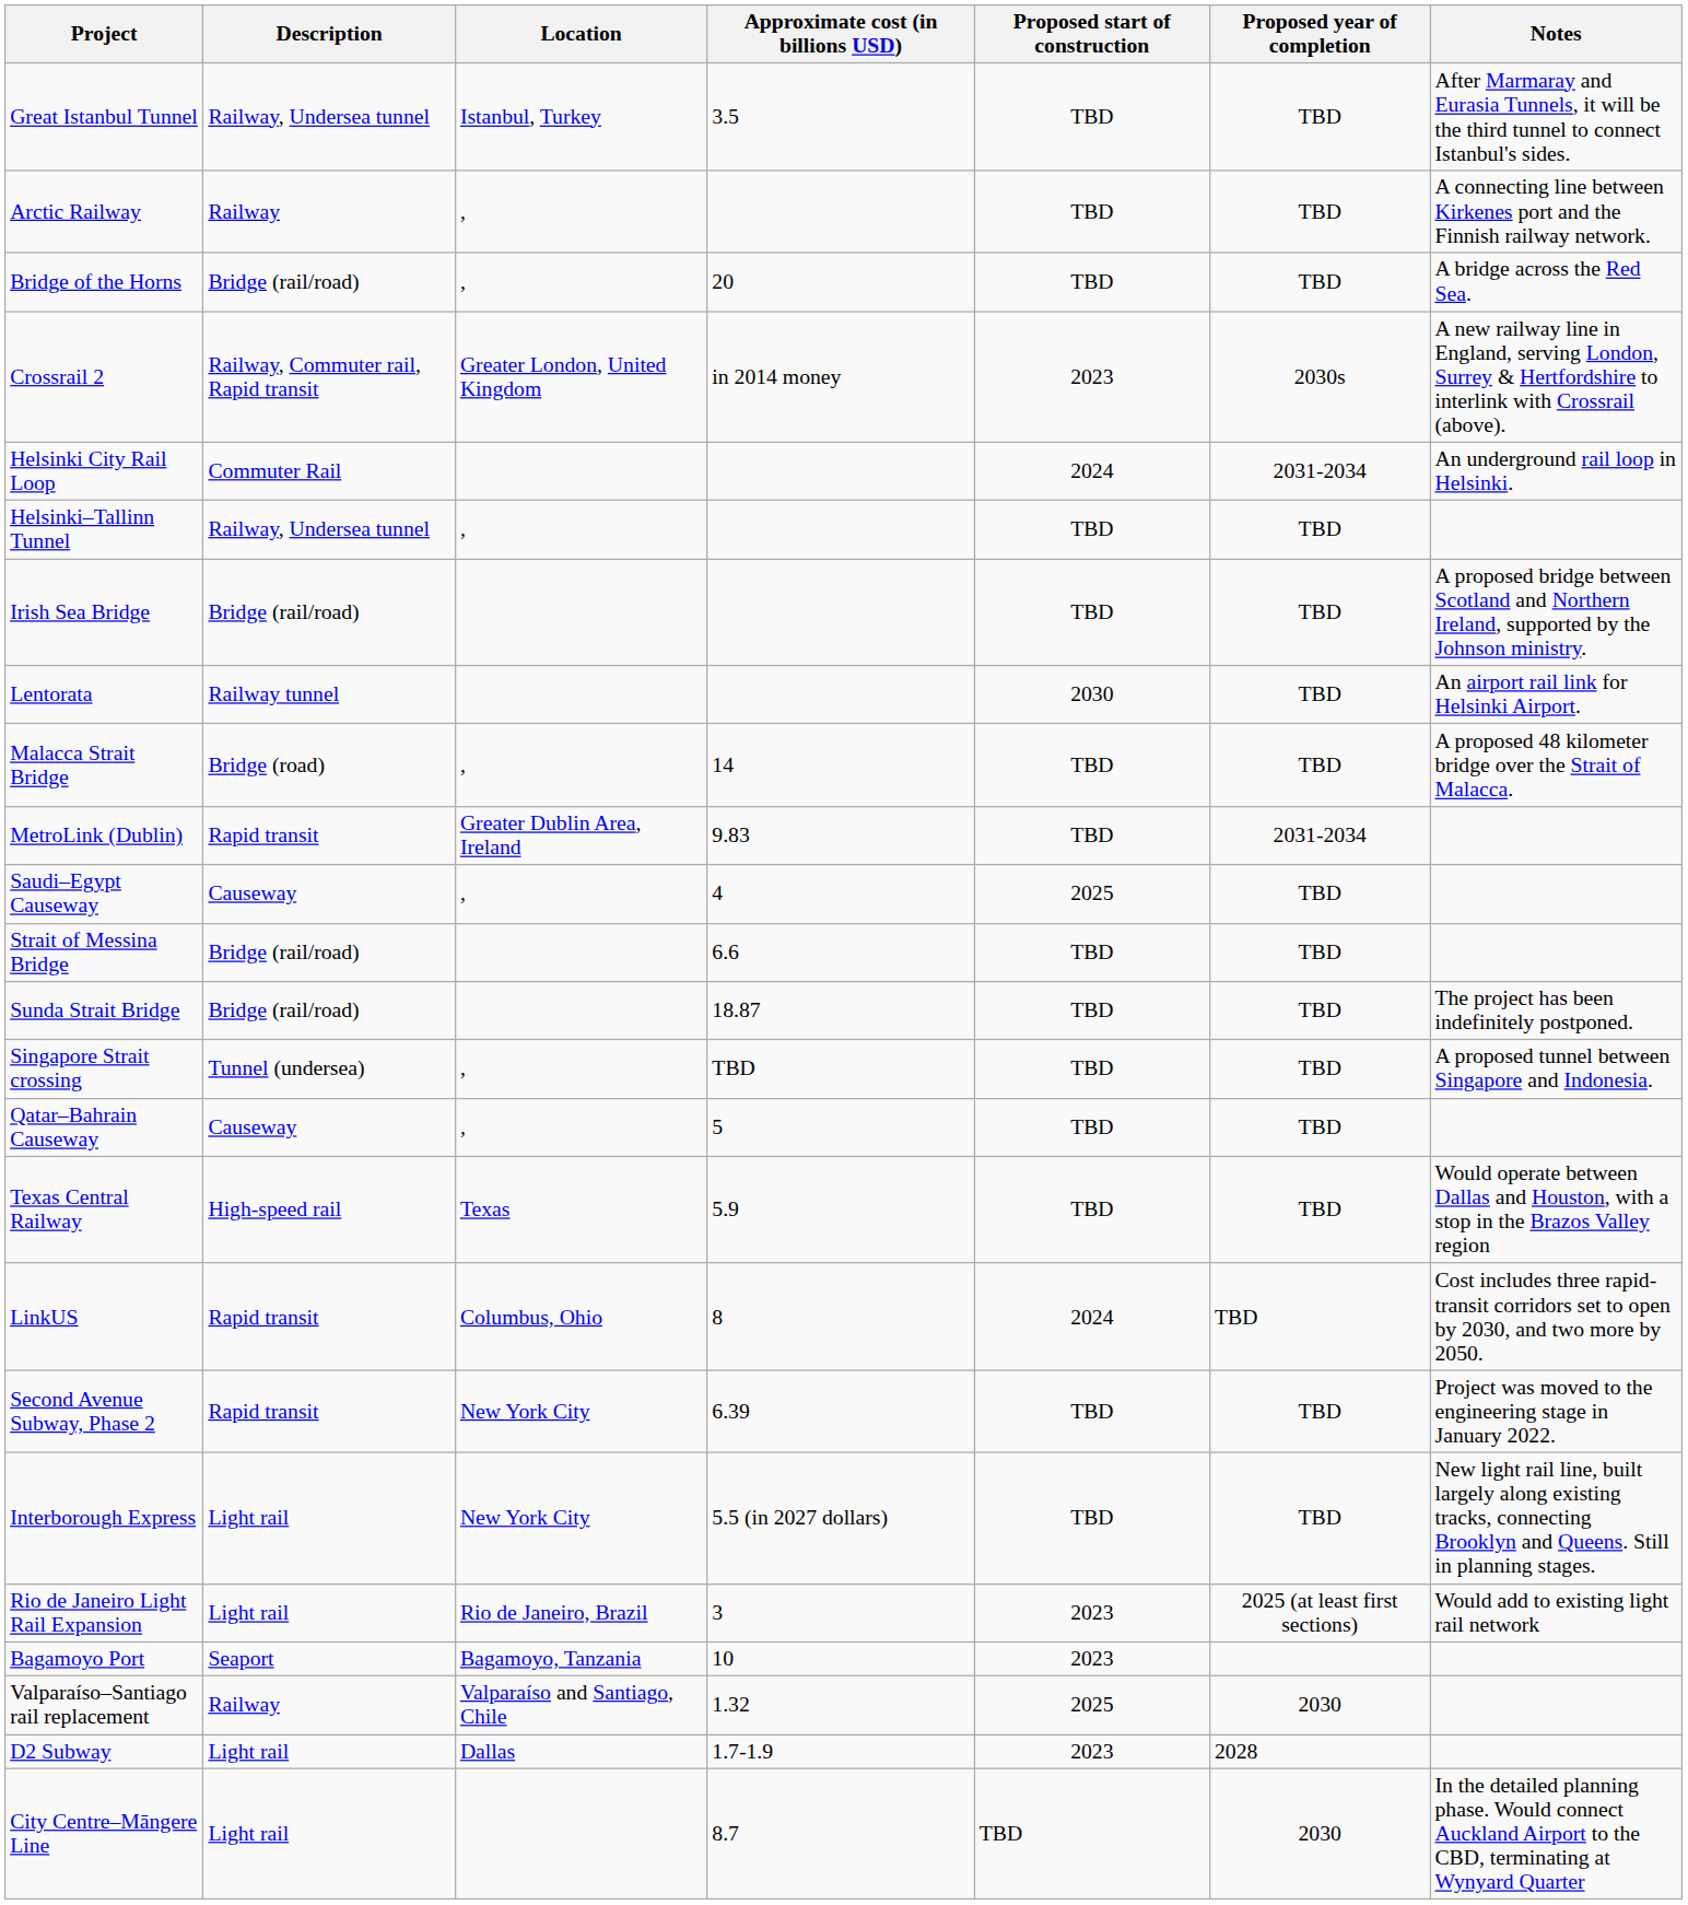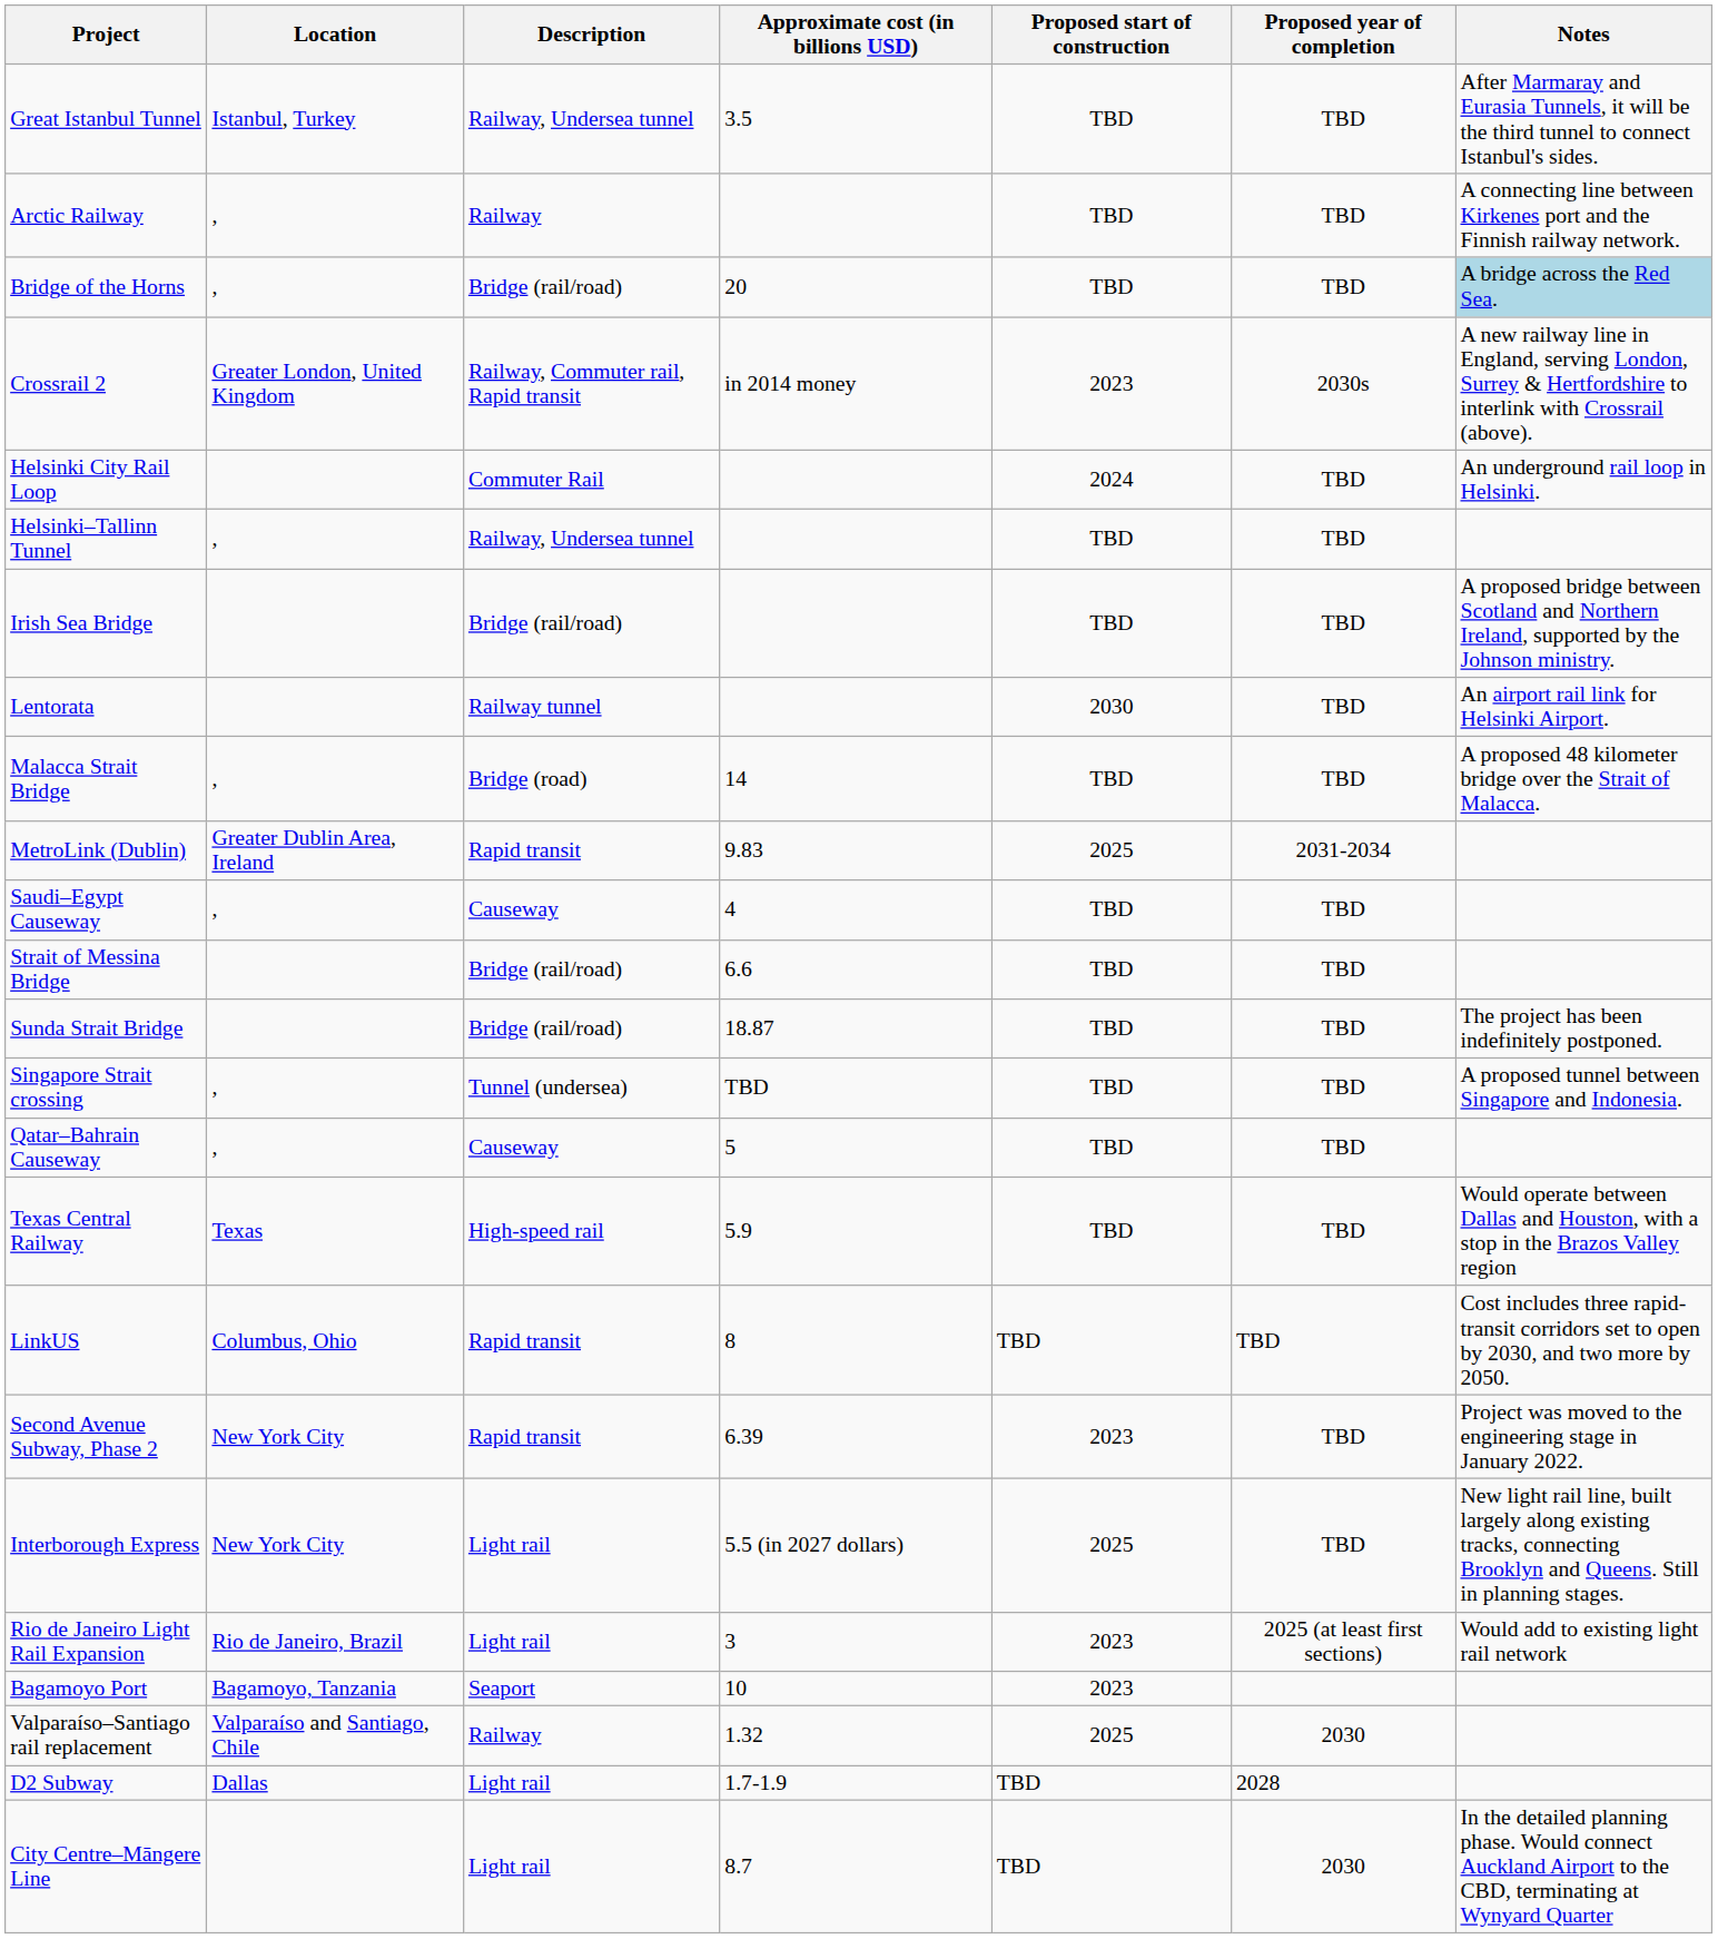columns swapped: Description <-> Location
Bridge of the Horns | Notes: no background -> lightblue background
Helsinki City Rail Loop | Proposed year of completion: 2031-2034 -> TBD
MetroLink (Dublin) | Proposed start of construction: TBD -> 2025
Saudi–Egypt Causeway | Proposed start of construction: 2025 -> TBD
LinkUS | Proposed start of construction: 2024 -> TBD
Second Avenue Subway, Phase 2 | Proposed start of construction: TBD -> 2023
Interborough Express | Proposed start of construction: TBD -> 2025
D2 Subway | Proposed start of construction: 2023 -> TBD
